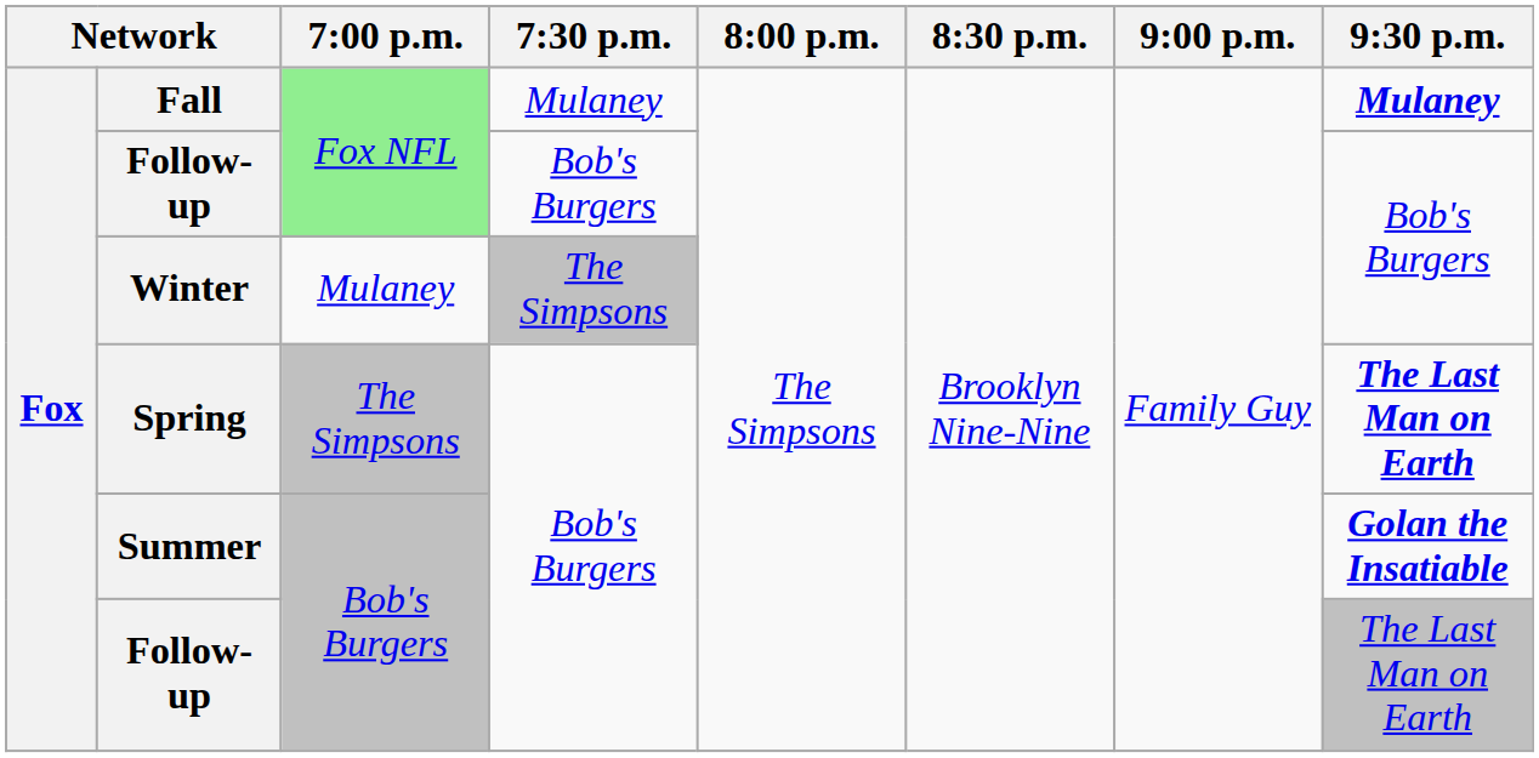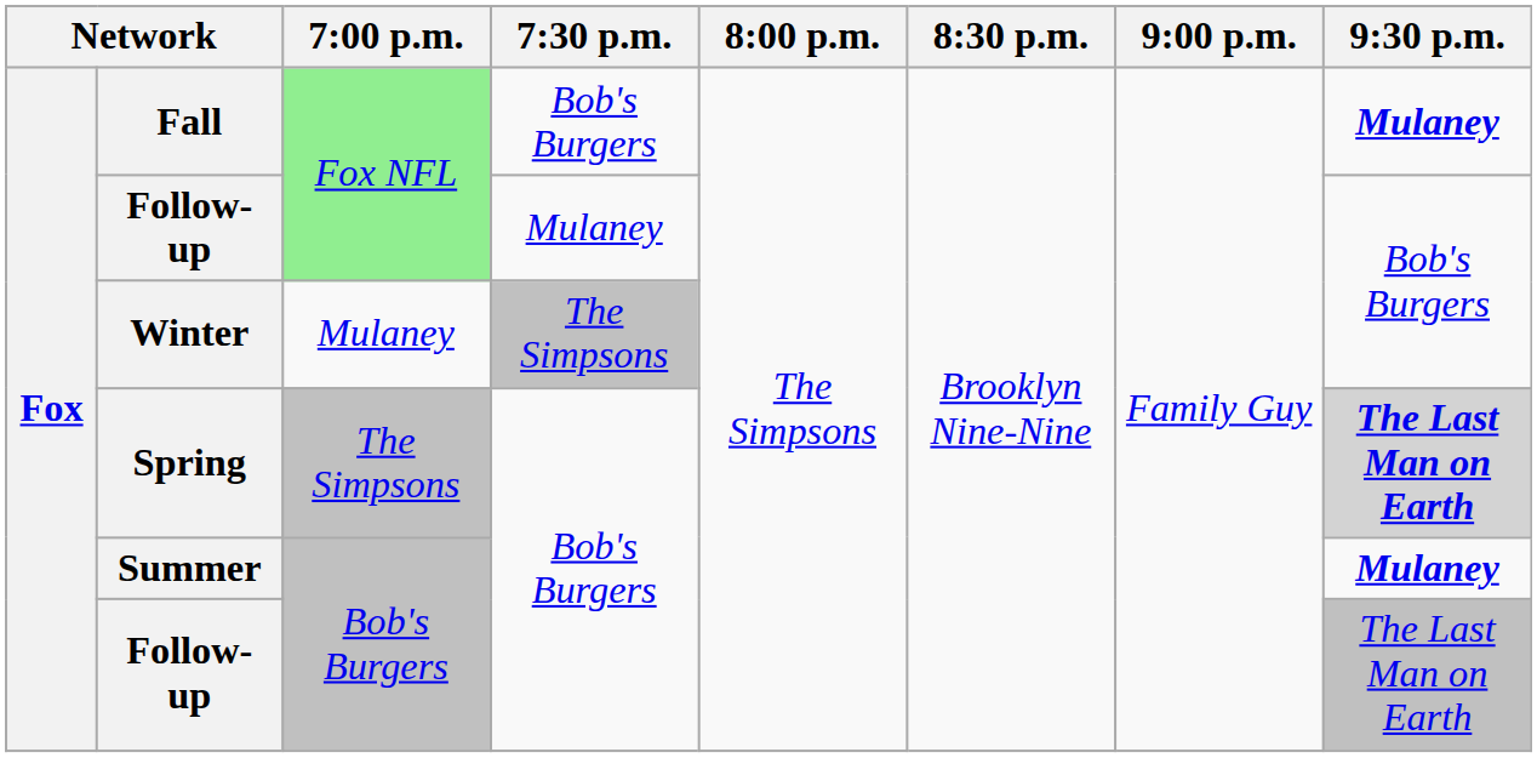Fall | 7:30 p.m.: Mulaney -> Bob's Burgers
Follow-up / Fox NFL | 7:30 p.m.: Bob's Burgers -> Mulaney
Spring | 9:30 p.m.: no background -> lightgrey background
Summer | 9:30 p.m.: Golan the Insatiable -> Mulaney
